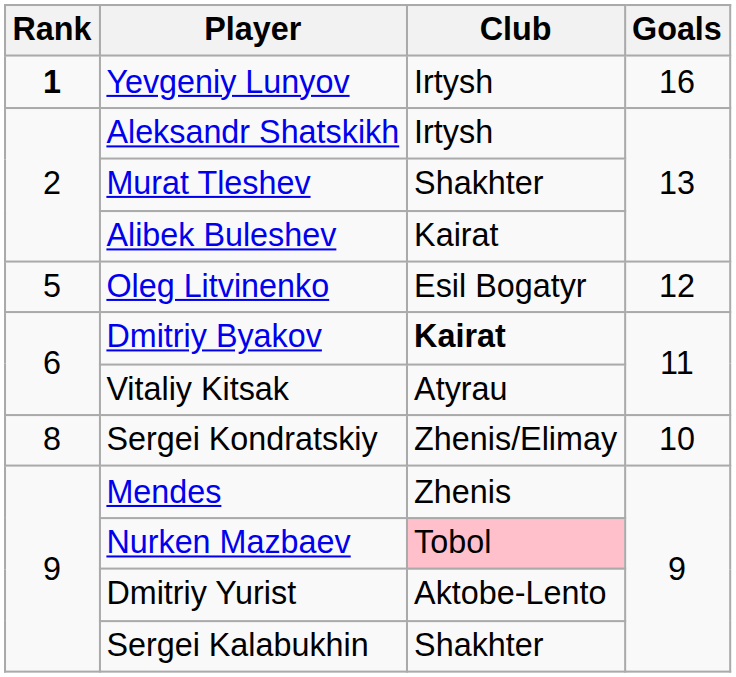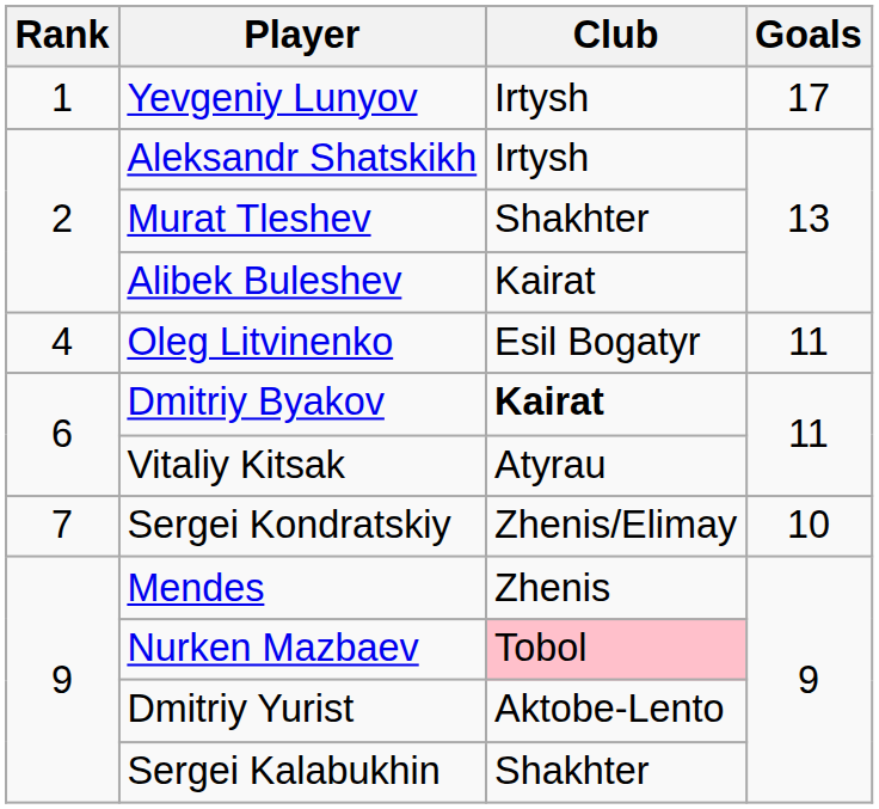Yevgeniy Lunyov | Rank: bold -> normal
Yevgeniy Lunyov | Goals: 16 -> 17
Oleg Litvinenko | Rank: 5 -> 4
Oleg Litvinenko | Goals: 12 -> 11
Sergei Kondratskiy | Rank: 8 -> 7
